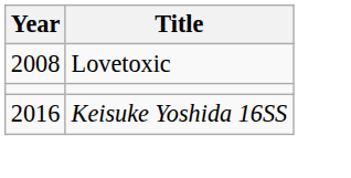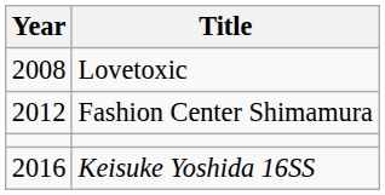+ row: 2012 | Fashion Center Shimamura
